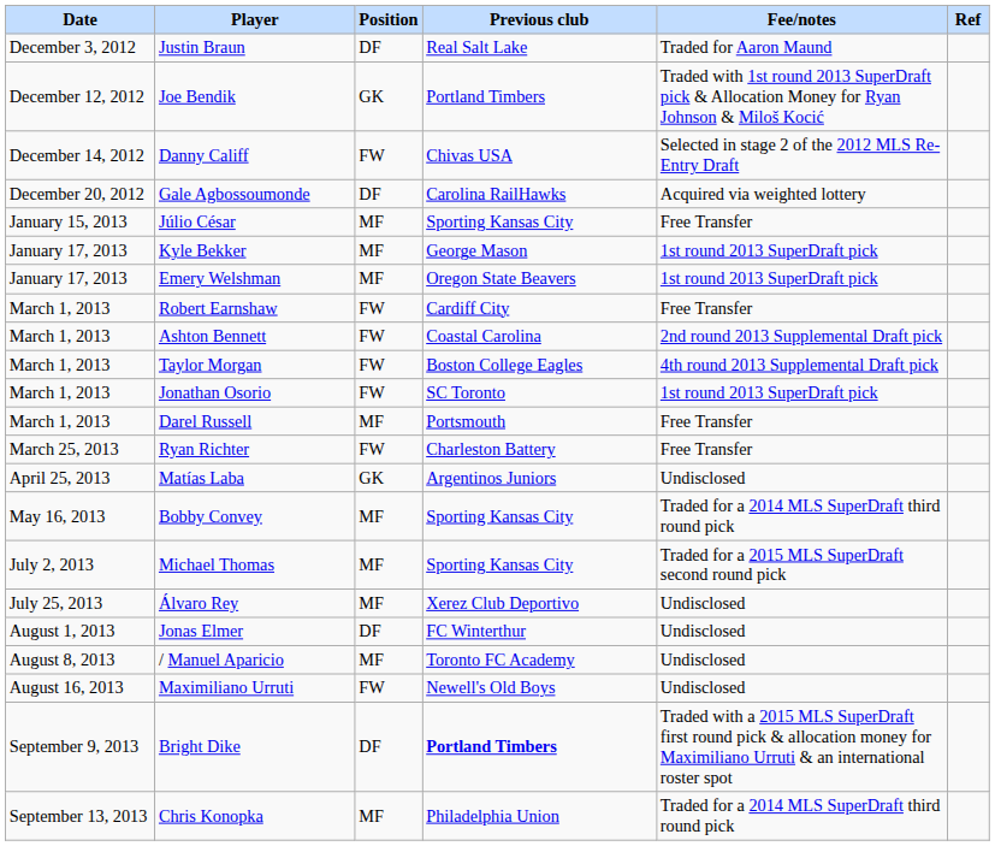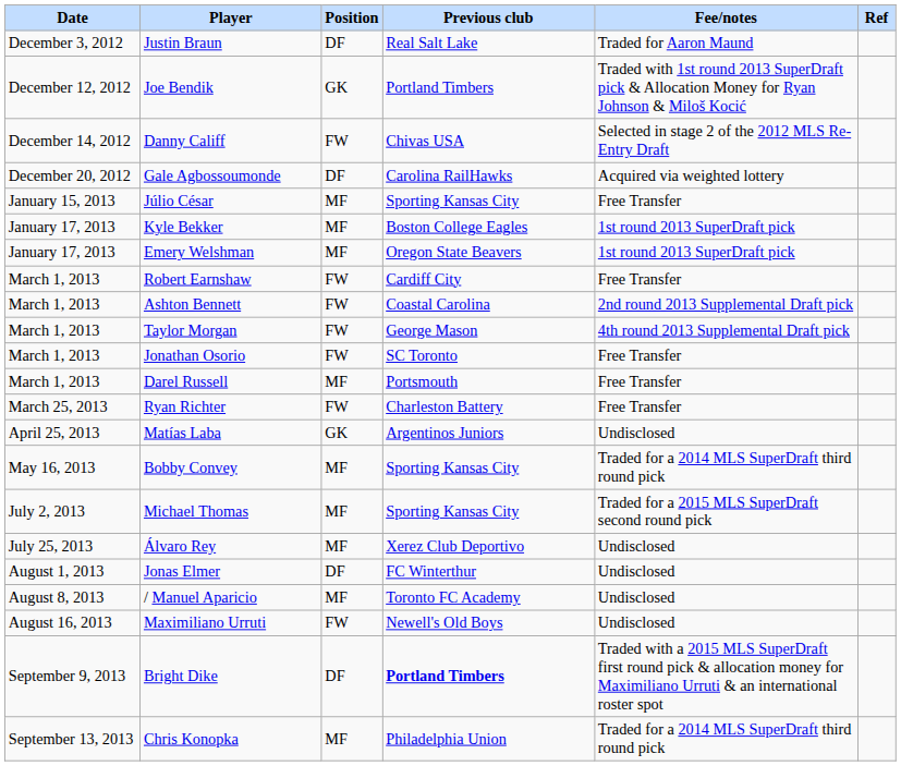Kyle Bekker | Previous club: George Mason -> Boston College Eagles
Taylor Morgan | Previous club: Boston College Eagles -> George Mason
Jonathan Osorio | Fee/notes: 1st round 2013 SuperDraft pick -> Free Transfer
